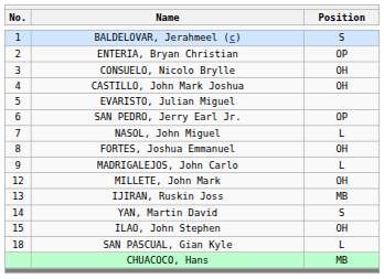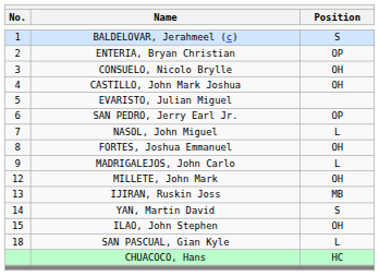CHUACOCO, Hans | Position: MB -> HC
